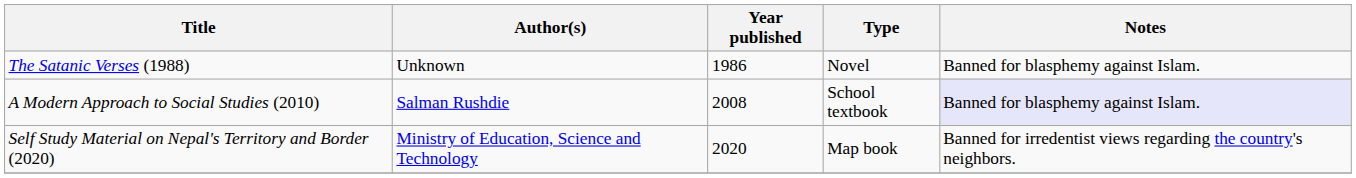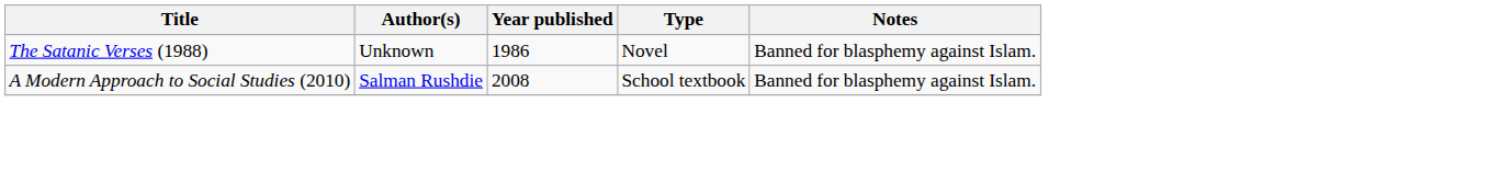A Modern Approach to Social Studies (2010) | Notes: lavender background -> no background
- row: Self Study Material on Nepal's Territory and Border (2020) | Ministry of Education, Science and Technology | 2020 | Map book | Banned for irredentist views regarding the country's neighbors.
